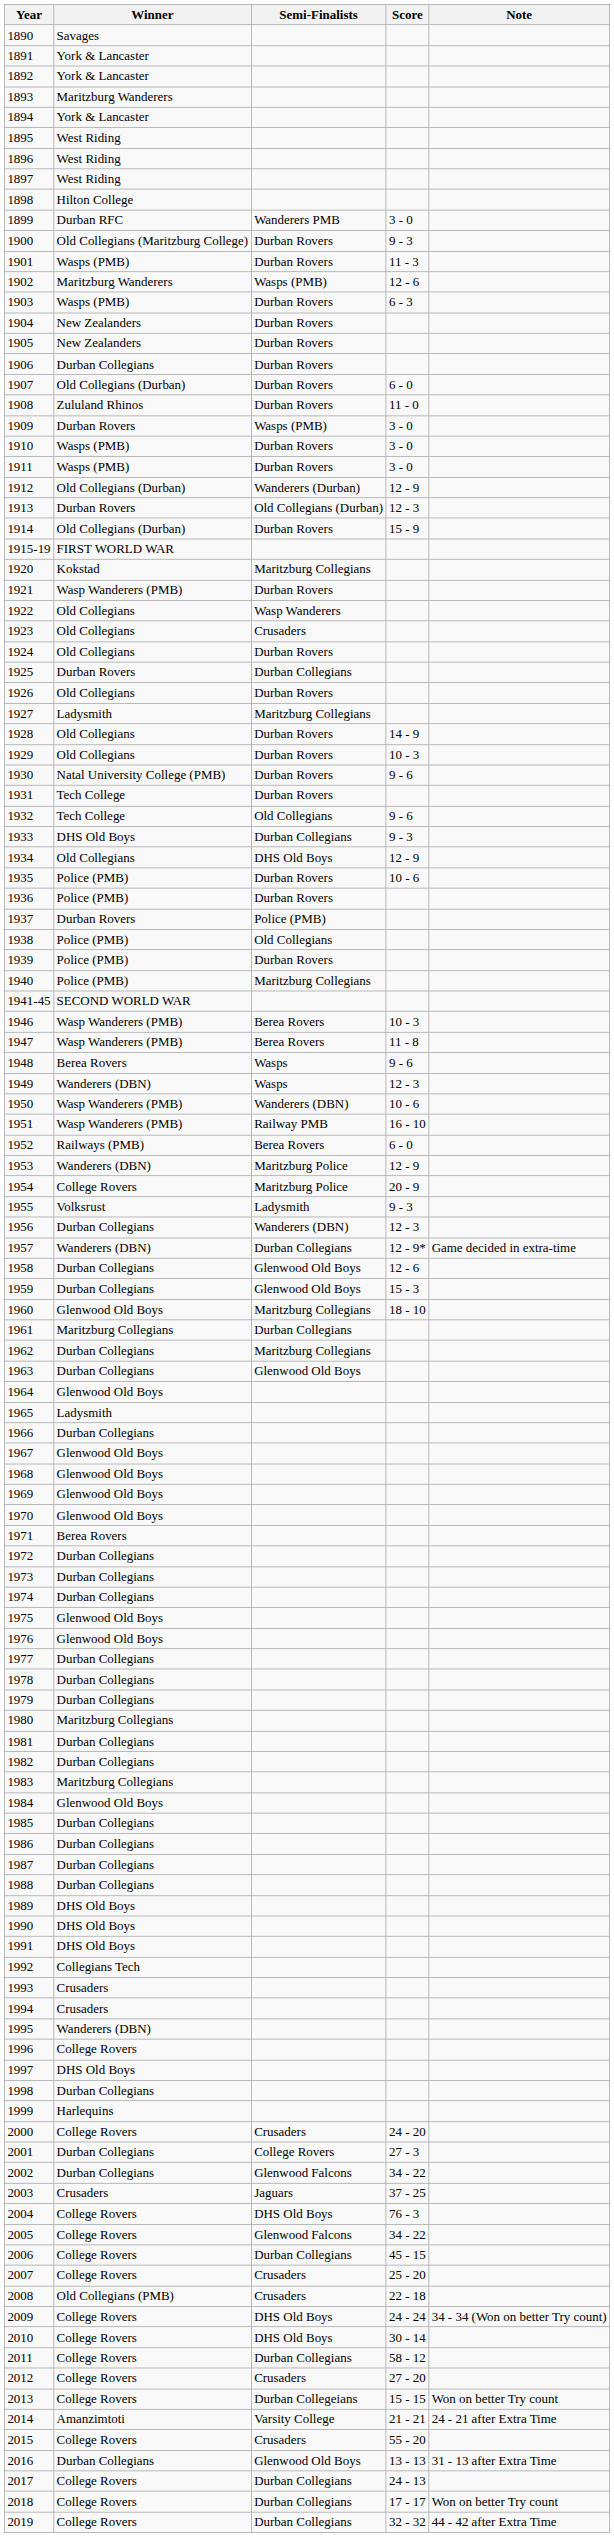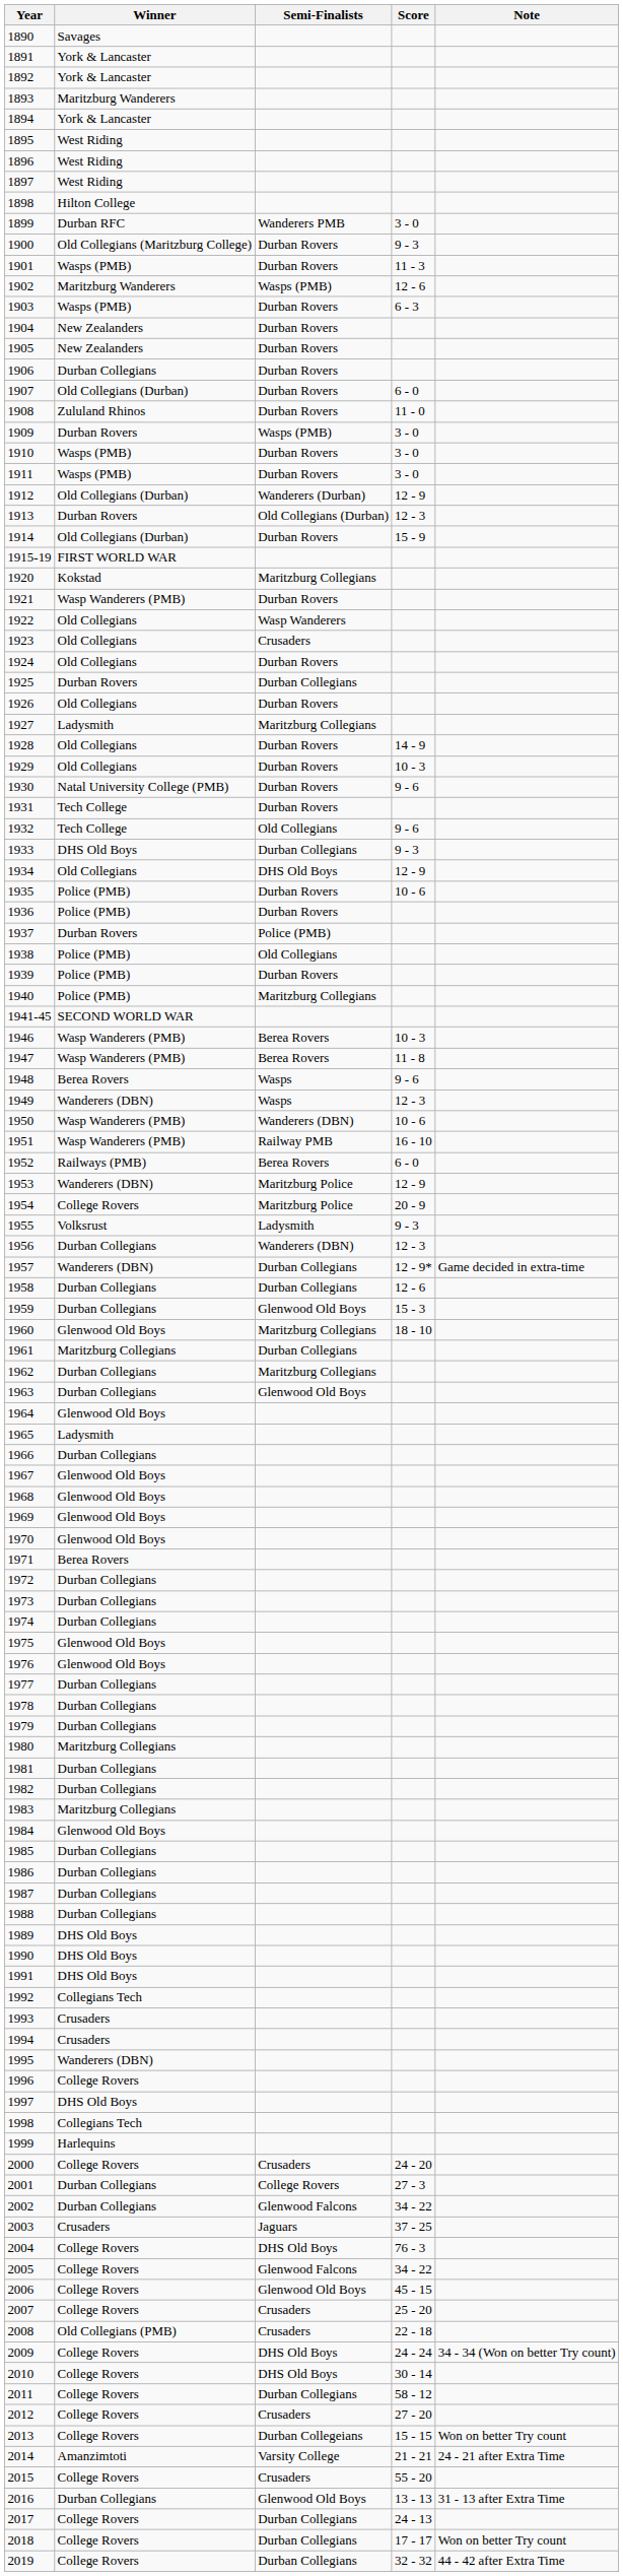1958 | Semi-Finalists: Glenwood Old Boys -> Durban Collegians
1998 | Winner: Durban Collegians -> Collegians Tech
2006 | Semi-Finalists: Durban Collegians -> Glenwood Old Boys
